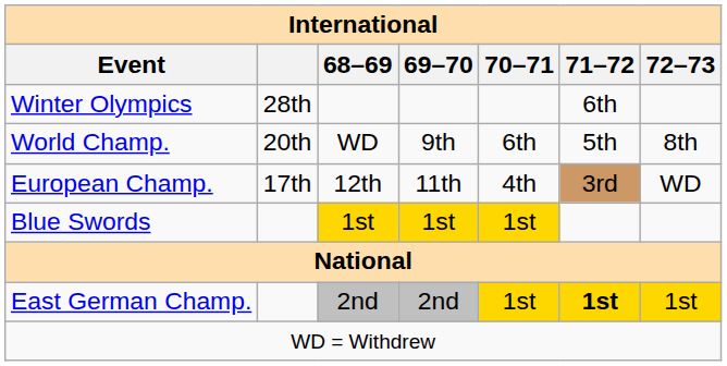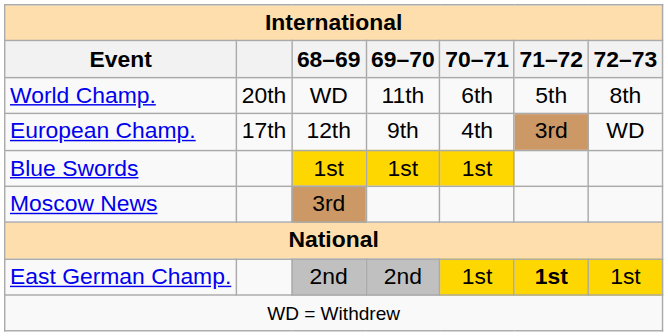- row: Winter Olympics | 28th | 6th
World Champ. | 69–70: 9th -> 11th
European Champ. | 69–70: 11th -> 9th
+ row: Moscow News | 3rd
